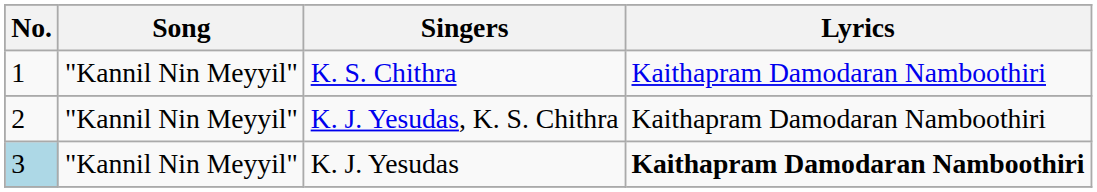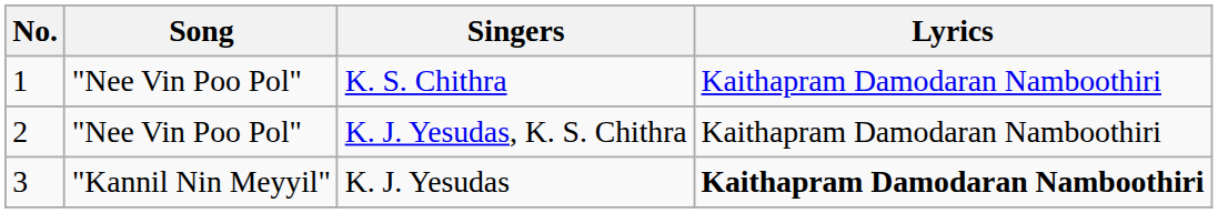K. S. Chithra | Song: "Kannil Nin Meyyil" -> "Nee Vin Poo Pol"
K. J. Yesudas, K. S. Chithra | Song: "Kannil Nin Meyyil" -> "Nee Vin Poo Pol"
K. J. Yesudas | No.: lightblue background -> no background
